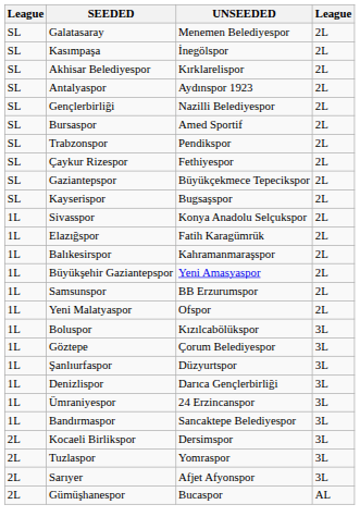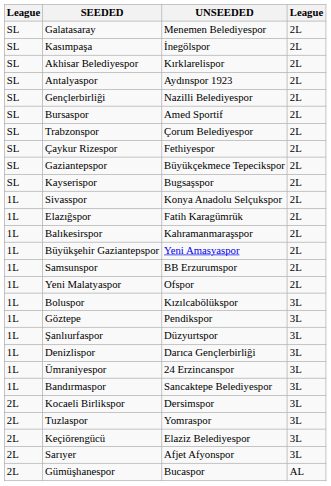Trabzonspor | UNSEEDED: Pendikspor -> Çorum Belediyespor
Göztepe | UNSEEDED: Çorum Belediyespor -> Pendikspor
+ row: 2L | Keçiörengücü | Elaziz Belediyespor | 3L
